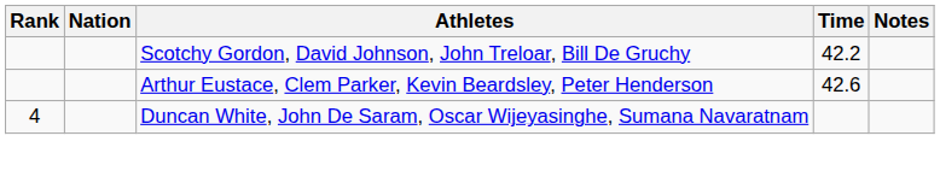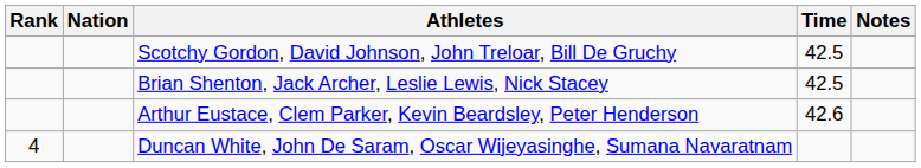Scotchy Gordon, David Johnson, John Treloar, Bill De Gruchy | Time: 42.2 -> 42.5
+ row: Brian Shenton, Jack Archer, Leslie Lewis, Nick Stacey | 42.5
